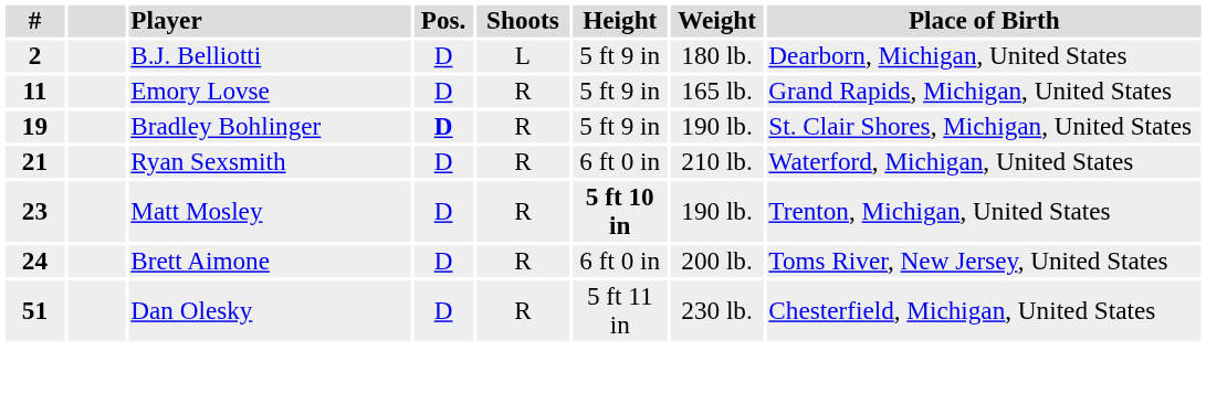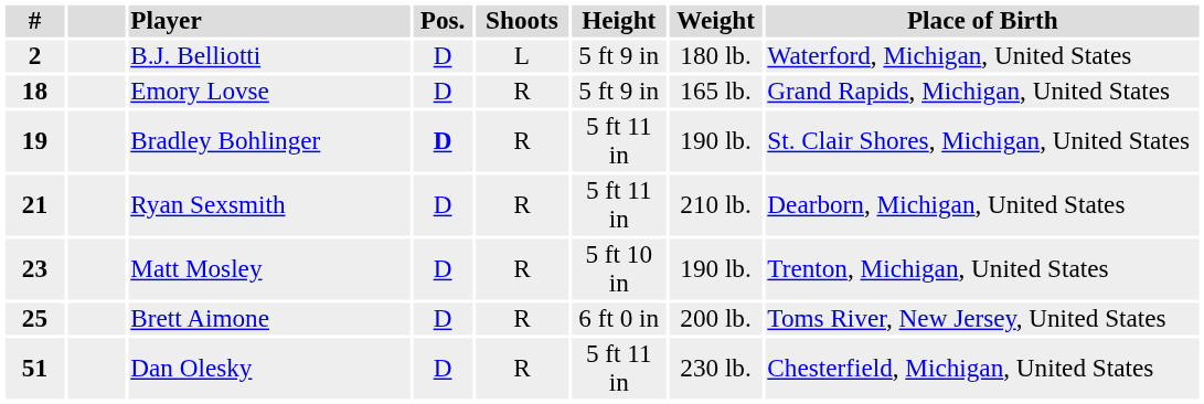B.J. Belliotti | Place of Birth: Dearborn, Michigan, United States -> Waterford, Michigan, United States
Emory Lovse | #: 11 -> 18
Bradley Bohlinger | Height: 5 ft 9 in -> 5 ft 11 in
Ryan Sexsmith | Height: 6 ft 0 in -> 5 ft 11 in
Ryan Sexsmith | Place of Birth: Waterford, Michigan, United States -> Dearborn, Michigan, United States
Matt Mosley | Height: bold -> normal
Brett Aimone | #: 24 -> 25
